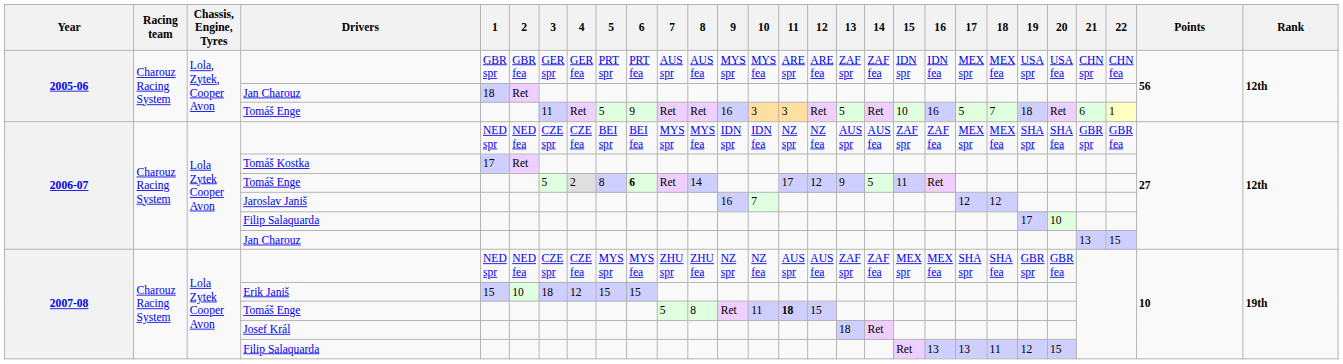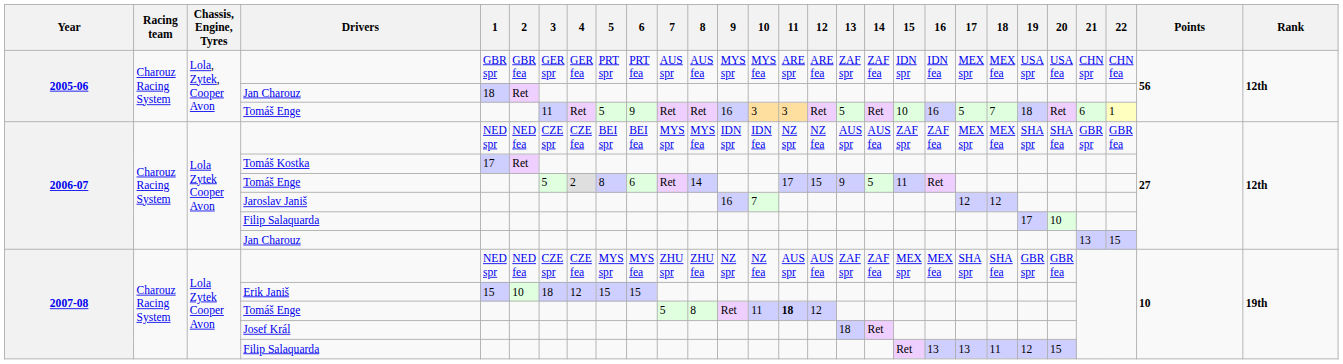2006-07 / Tomáš Enge | 6: bold -> normal
2006-07 / Tomáš Enge | 12: 12 -> 15
2007-08 / Tomáš Enge | 12: 15 -> 12
